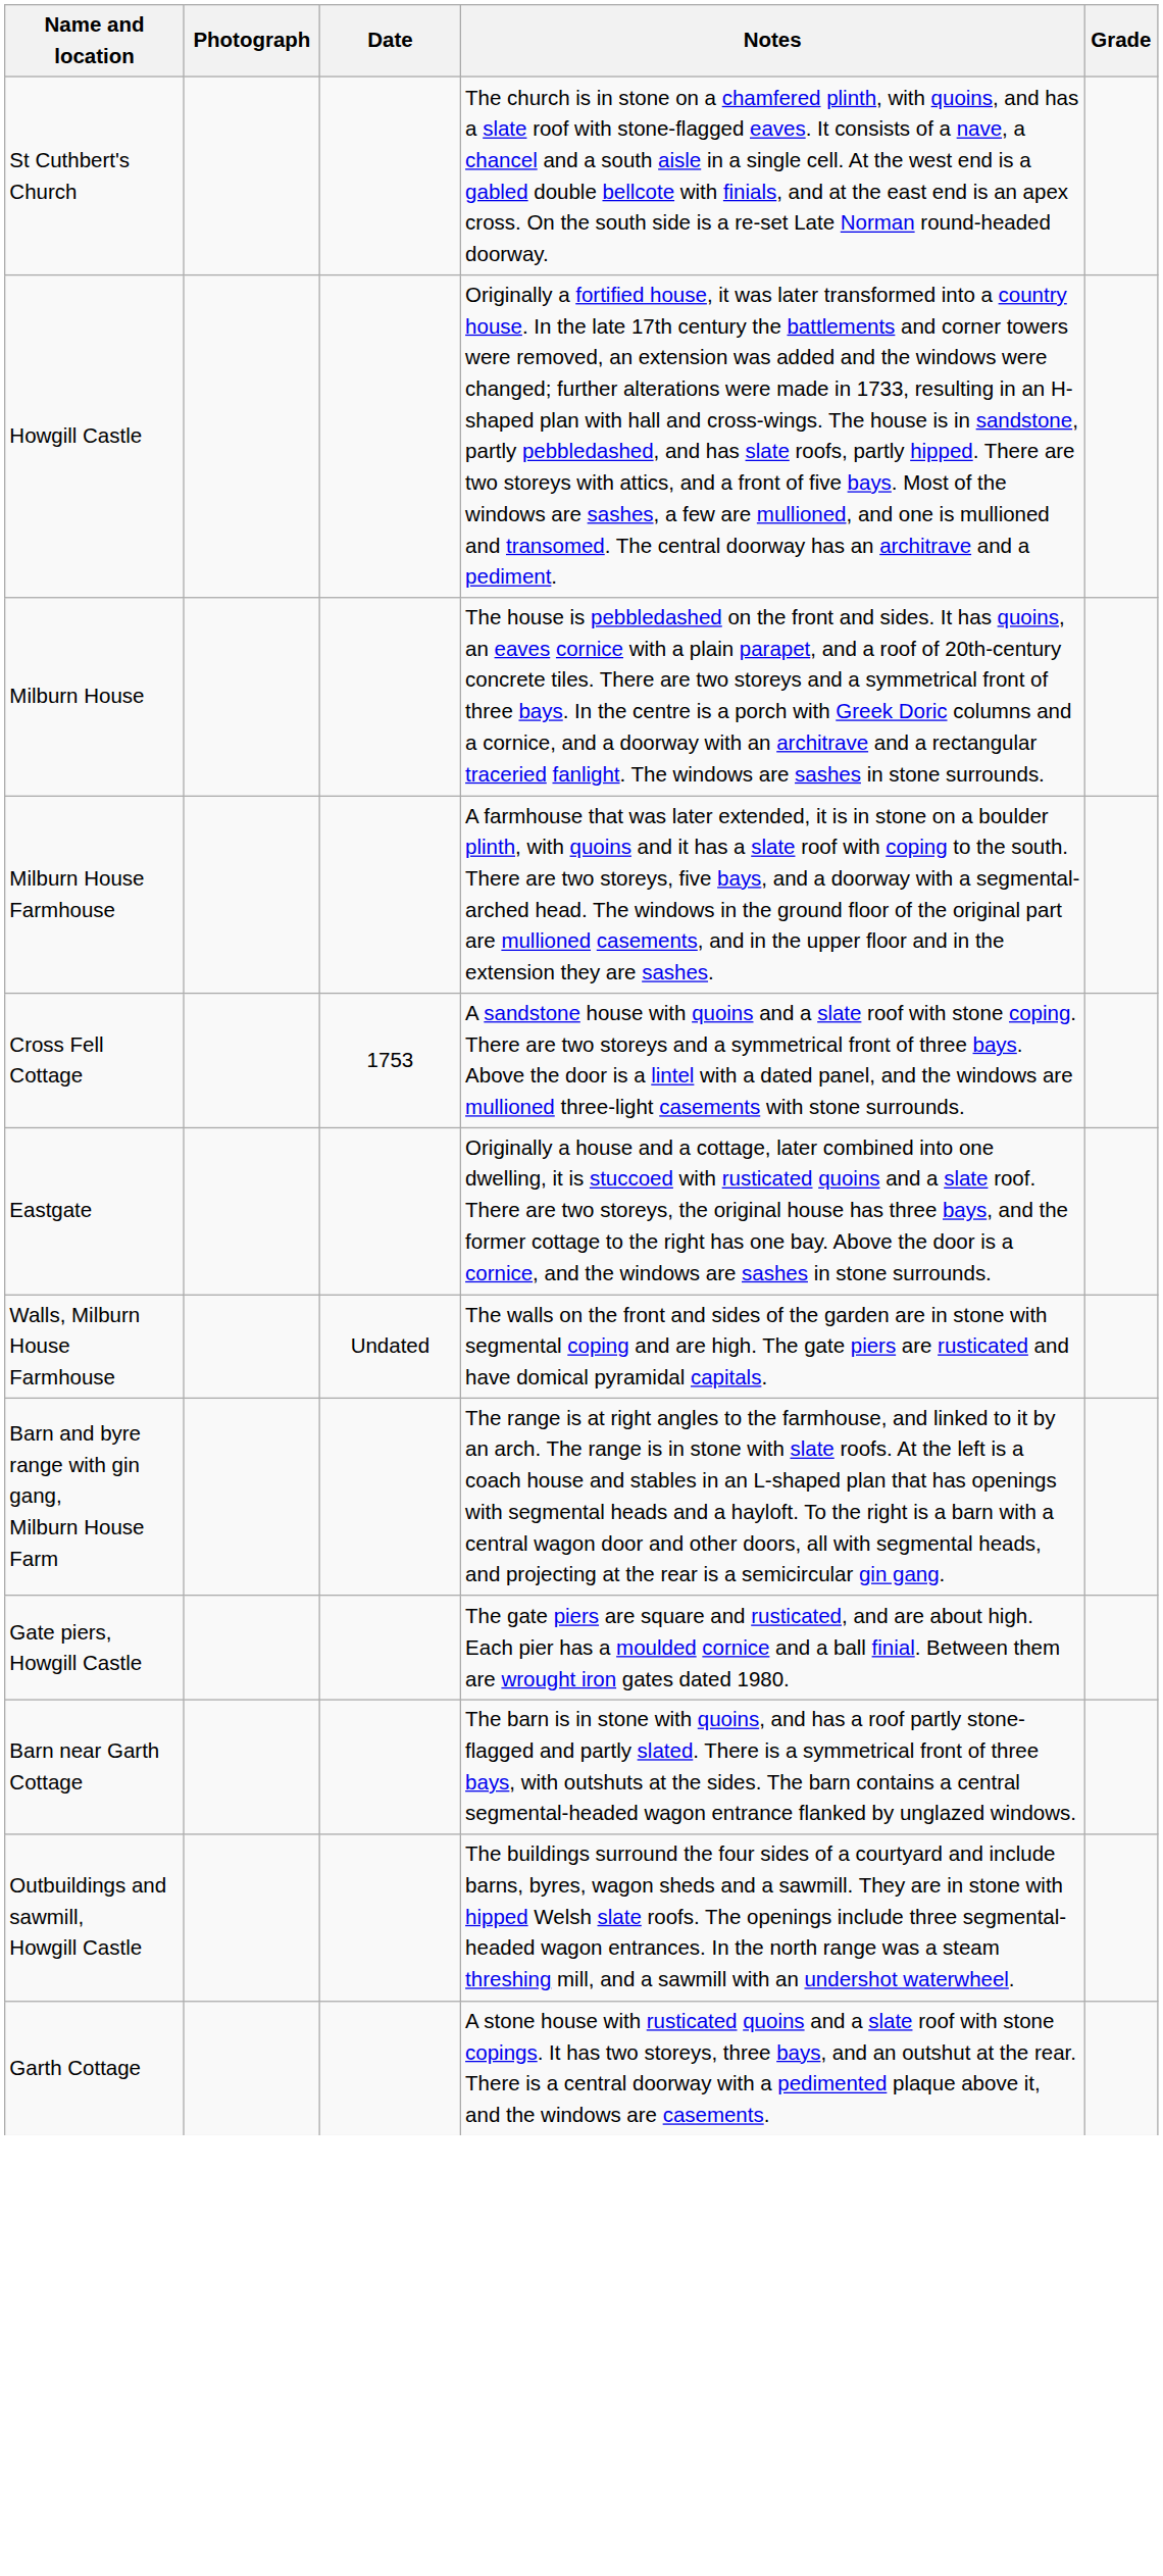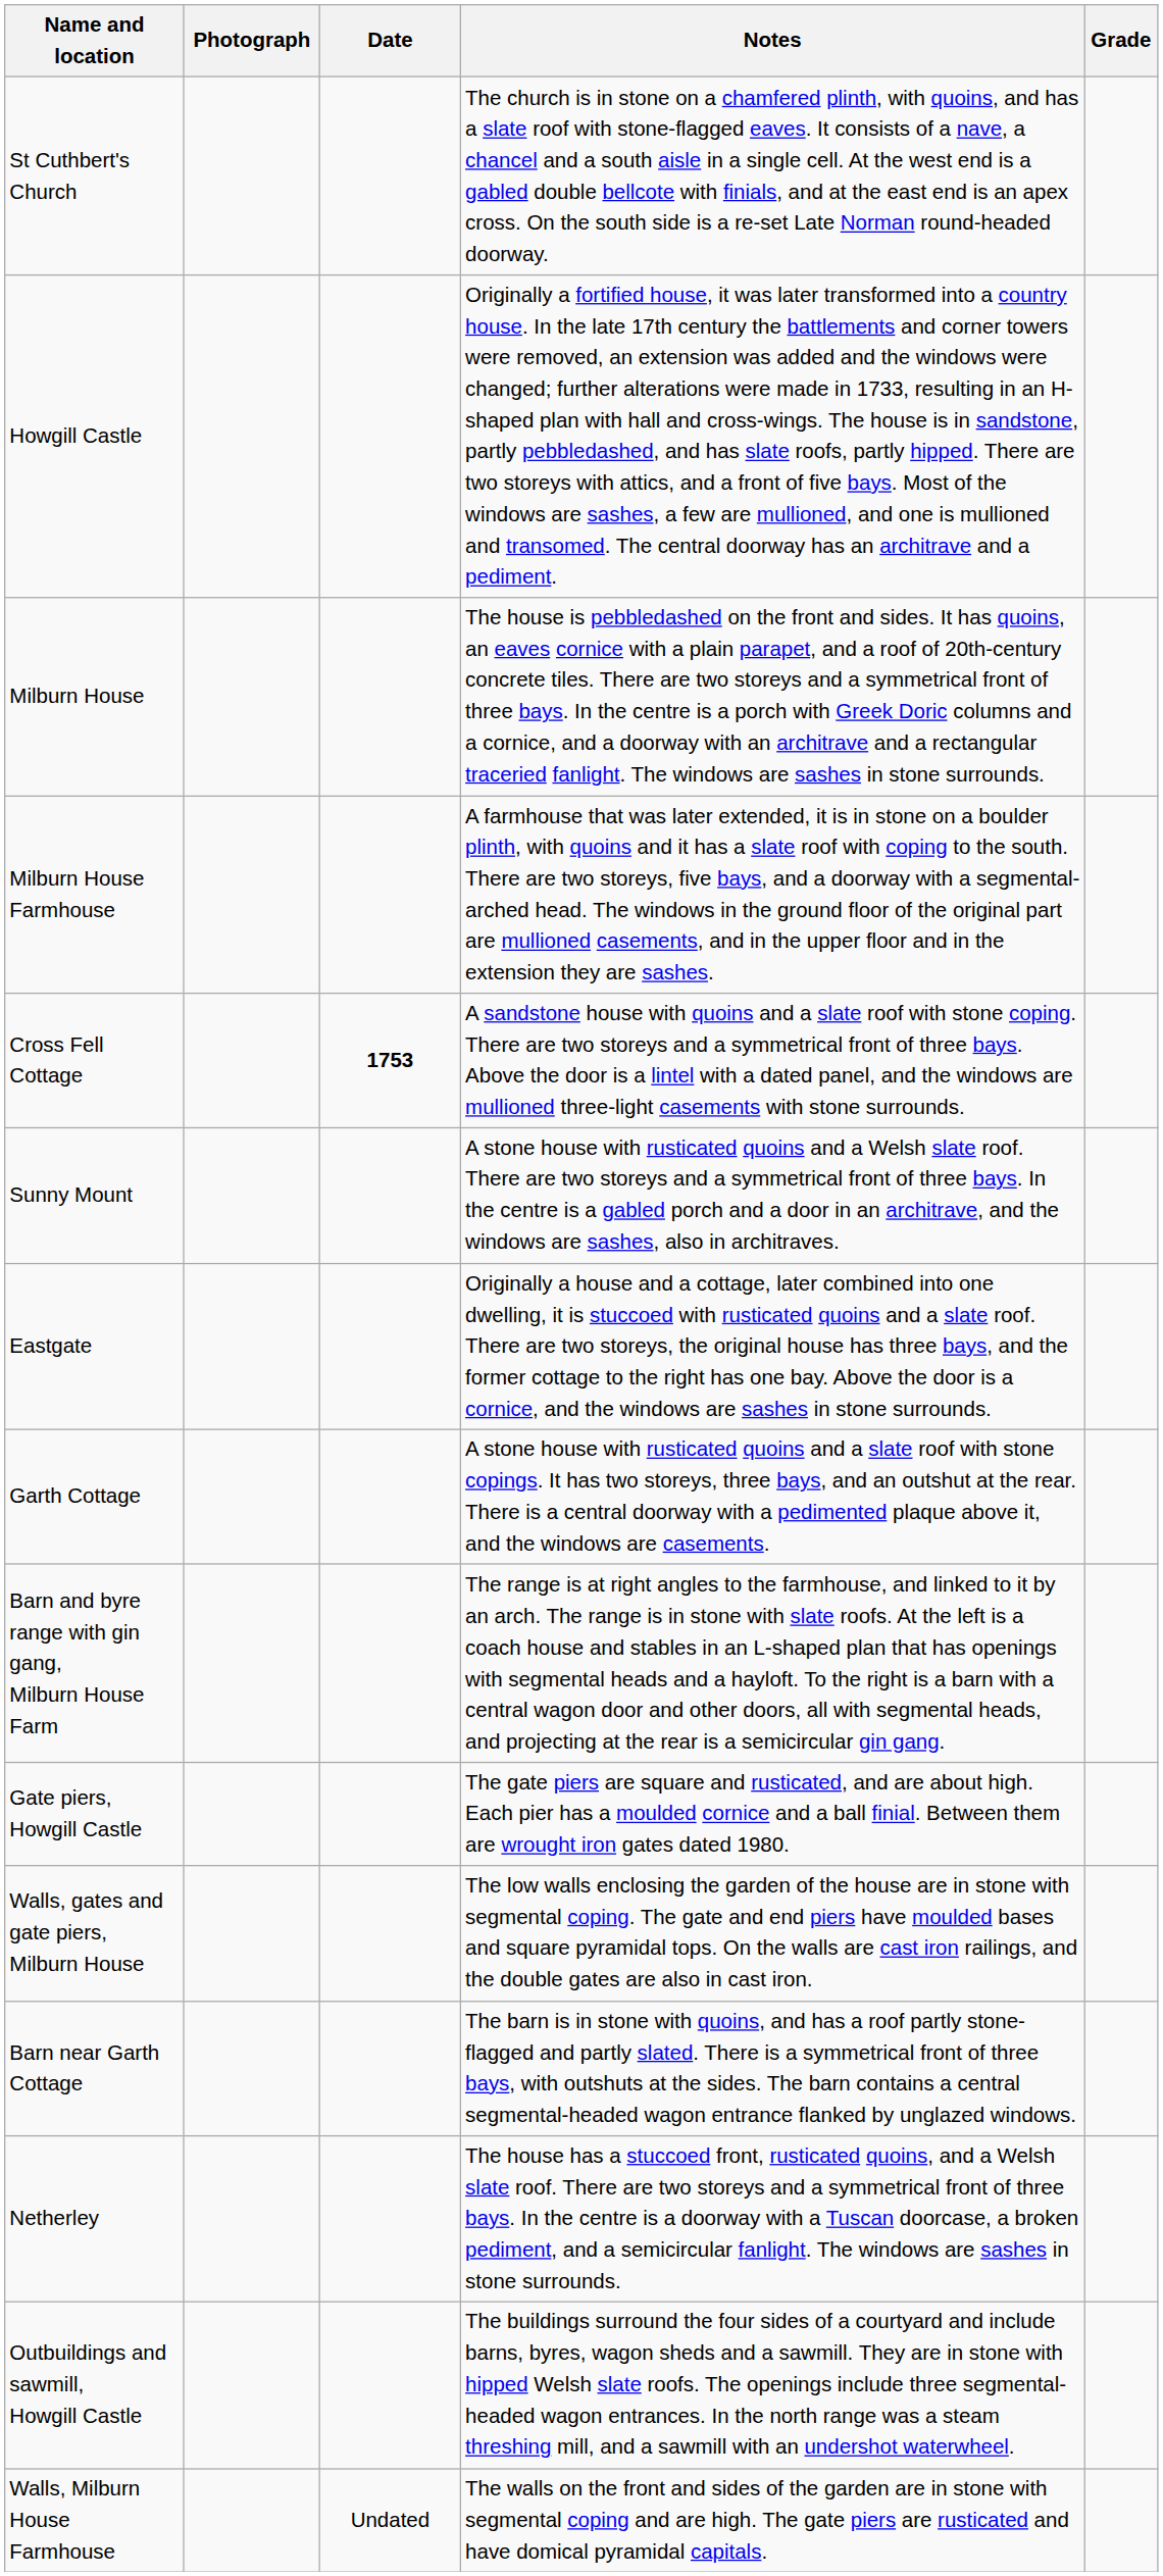Cross Fell Cottage | Date: normal -> bold
+ row: Sunny Mount | A stone house with rusticated quoins and a Welsh slate roof. There are two storeys and a symmetrical front of three bays. In the centre is a gabled porch and a door in an architrave, and the windows are sashes, also in architraves.
rows swapped: Garth Cottage <-> Walls, Milburn House Farmhouse
+ row: Walls, gates and gate piers, Milburn House | The low walls enclosing the garden of the house are in stone with segmental coping. The gate and end piers have moulded bases and square pyramidal tops. On the walls are cast iron railings, and the double gates are also in cast iron.
+ row: Netherley | The house has a stuccoed front, rusticated quoins, and a Welsh slate roof. There are two storeys and a symmetrical front of three bays. In the centre is a doorway with a Tuscan doorcase, a broken pediment, and a semicircular fanlight. The windows are sashes in stone surrounds.
